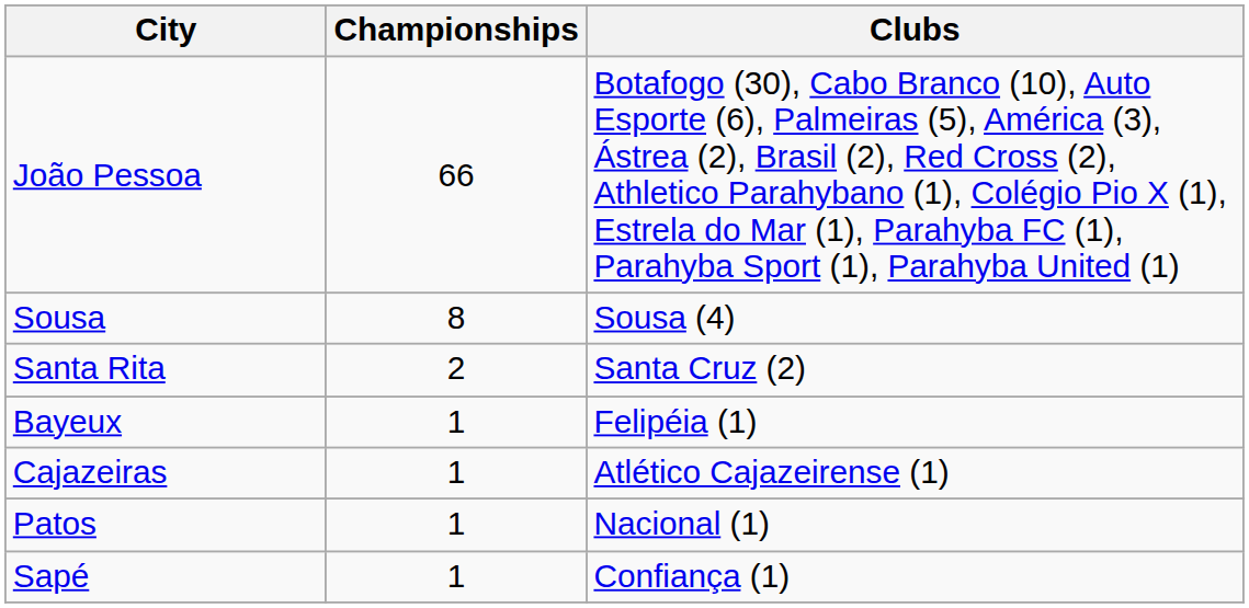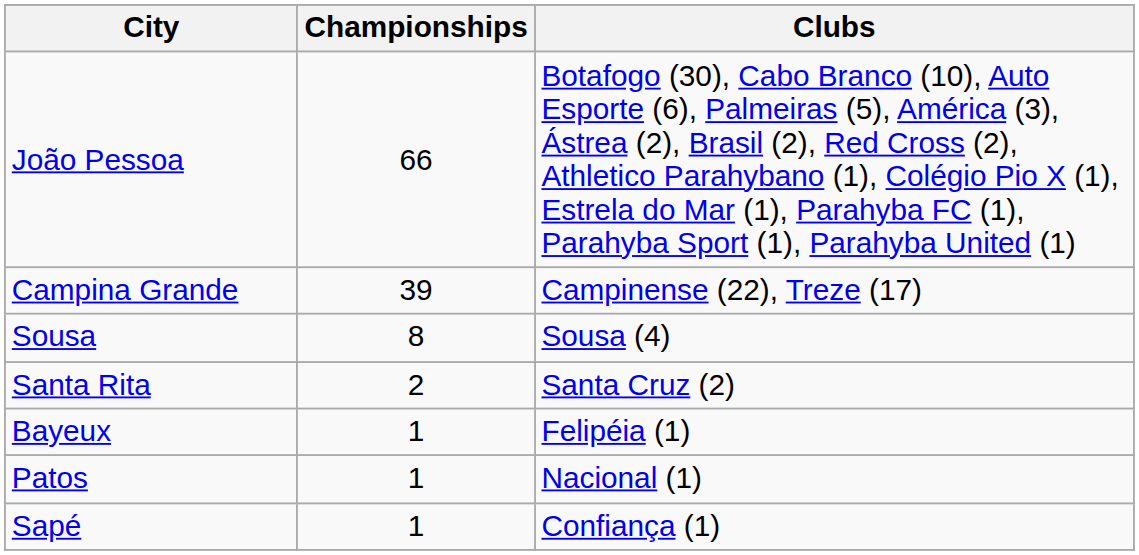+ row: Campina Grande | 39 | Campinense (22), Treze (17)
- row: Cajazeiras | 1 | Atlético Cajazeirense (1)
